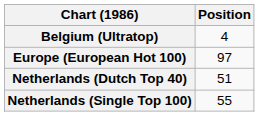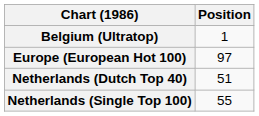Belgium (Ultratop) | Position: 4 -> 1
